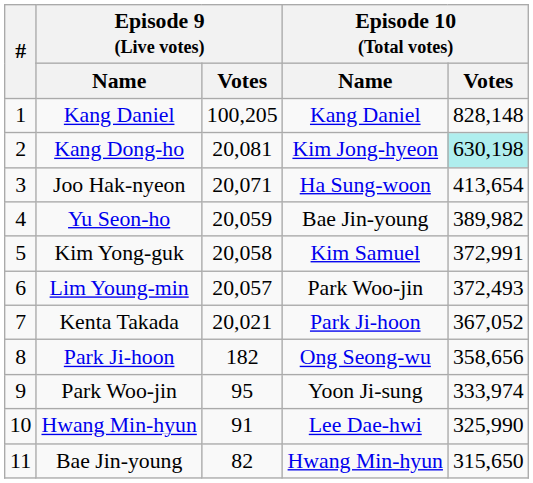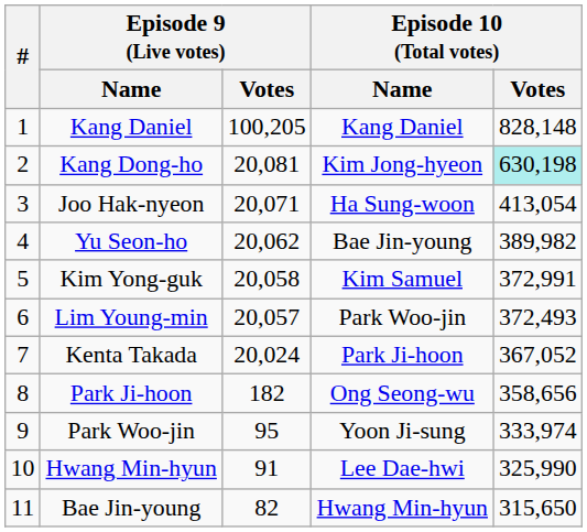Joo Hak-nyeon | Episode 10 (Total votes) / Votes: 413,654 -> 413,054
Yu Seon-ho | Episode 9 (Live votes) / Votes: 20,059 -> 20,062
Kenta Takada | Episode 9 (Live votes) / Votes: 20,021 -> 20,024
